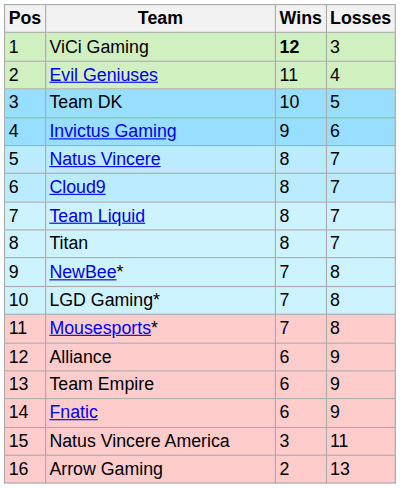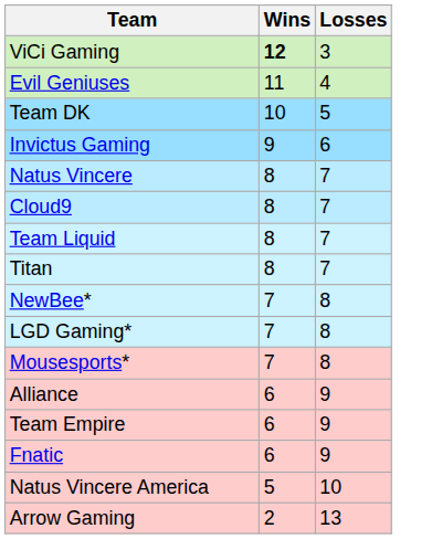- column: Pos | 1 | 2 | 3 | 4 | 5 | 6 | 7 | 8 | 9 | 10 | 11 | 12 | 13 | 14 | 15 | 16
Natus Vincere America | Wins: 3 -> 5
Natus Vincere America | Losses: 11 -> 10
